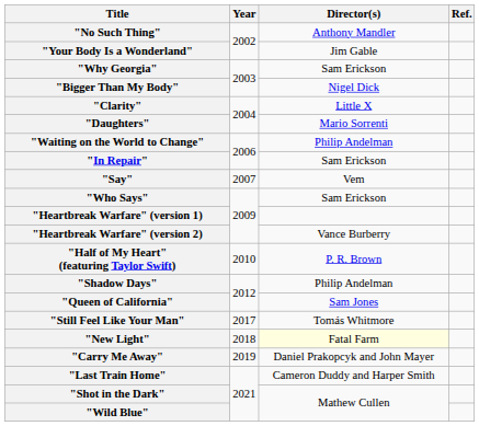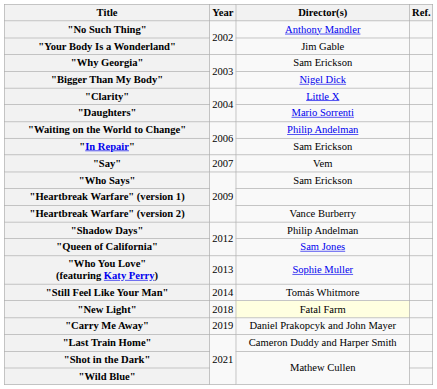- row: "Half of My Heart" (featuring Taylor Swift) | 2010 | P. R. Brown
+ row: "Who You Love" (featuring Katy Perry) | 2013 | Sophie Muller
"Still Feel Like Your Man" | Year: 2017 -> 2014
